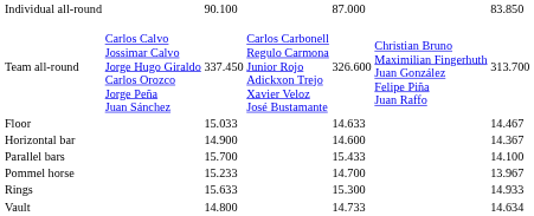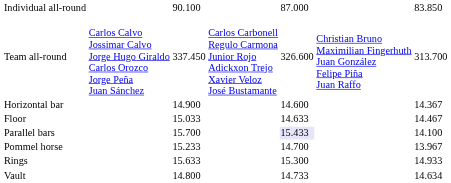rows swapped: Floor <-> Horizontal bar
Parallel bars | column 5: no background -> lavender background
